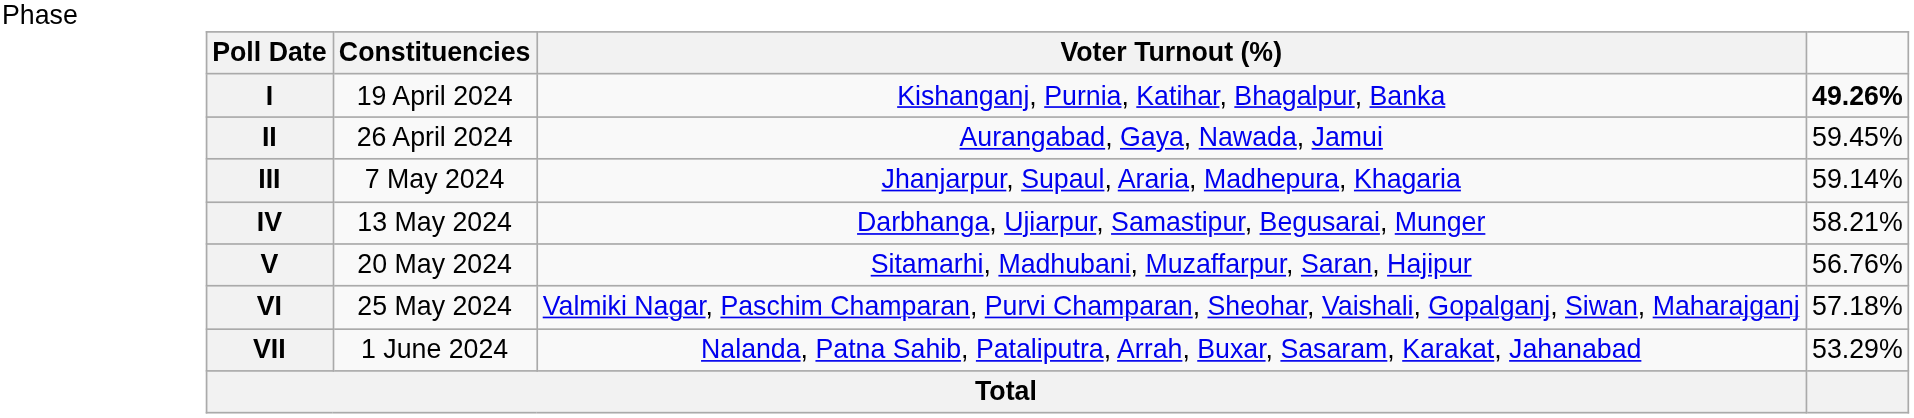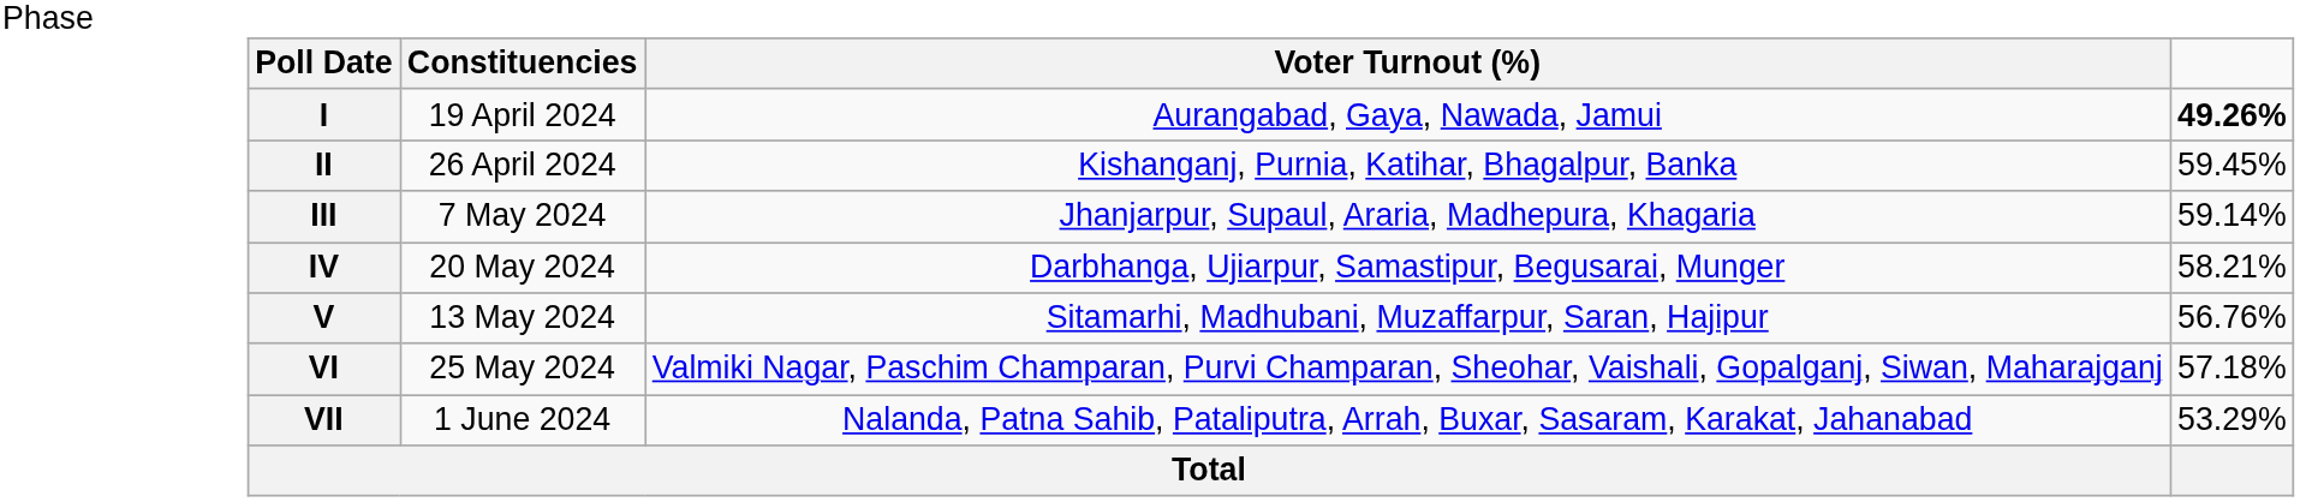I | Constituencies: Kishanganj, Purnia, Katihar, Bhagalpur, Banka -> Aurangabad, Gaya, Nawada, Jamui
II | Constituencies: Aurangabad, Gaya, Nawada, Jamui -> Kishanganj, Purnia, Katihar, Bhagalpur, Banka
IV | Poll Date: 13 May 2024 -> 20 May 2024
V | Poll Date: 20 May 2024 -> 13 May 2024
